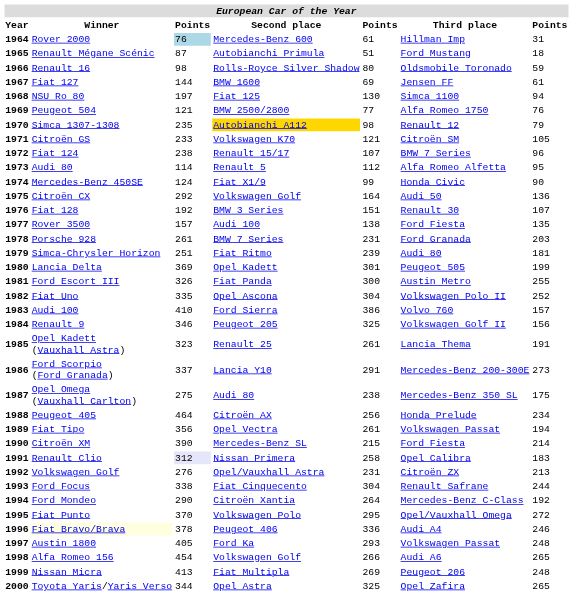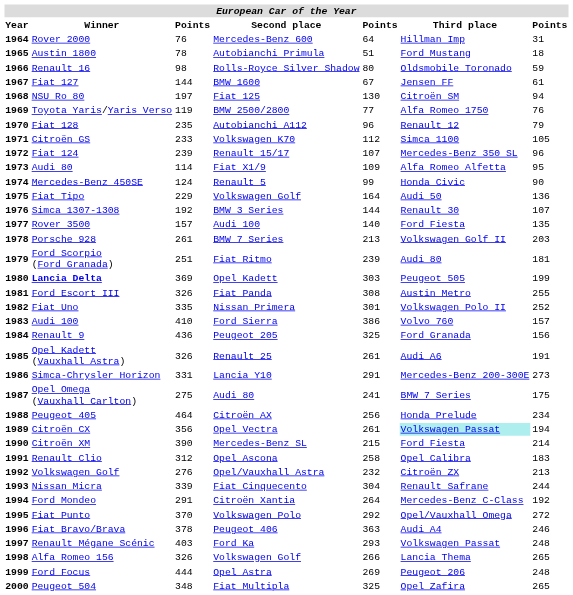1964 | column 3: lightblue background -> no background
1964 | column 5: 61 -> 64
1965 | Winner: Renault Mégane Scénic -> Austin 1800
1965 | column 3: 87 -> 78
1967 | column 5: 69 -> 67
1968 | Third place: Simca 1100 -> Citroën SM
1969 | Winner: Peugeot 504 -> Toyota Yaris/Yaris Verso
1969 | column 3: 121 -> 119
1970 | Winner: Simca 1307-1308 -> Fiat 128
1970 | Second place: gold background -> no background
1970 | column 5: 98 -> 96
1971 | column 5: 121 -> 112
1971 | Third place: Citroën SM -> Simca 1100
1972 | column 3: 238 -> 239
1972 | Third place: BMW 7 Series -> Mercedes-Benz 350 SL
1973 | Second place: Renault 5 -> Fiat X1/9
1973 | column 5: 112 -> 109
1974 | Second place: Fiat X1/9 -> Renault 5
1975 | Winner: Citroën CX -> Fiat Tipo
1975 | column 3: 292 -> 229
1976 | Winner: Fiat 128 -> Simca 1307-1308
1976 | column 5: 151 -> 144
1977 | column 5: 138 -> 140
1978 | column 5: 231 -> 213
1978 | Third place: Ford Granada -> Volkswagen Golf II
1979 | Winner: Simca-Chrysler Horizon -> Ford Scorpio (Ford Granada)
1980 | Winner: normal -> bold
1980 | column 5: 301 -> 303
1981 | column 5: 300 -> 308
1982 | Second place: Opel Ascona -> Nissan Primera
1982 | column 5: 304 -> 301
1984 | column 3: 346 -> 436
1984 | Third place: Volkswagen Golf II -> Ford Granada
1985 | column 3: 323 -> 326
1985 | Third place: Lancia Thema -> Audi A6
1986 | Winner: Ford Scorpio (Ford Granada) -> Simca-Chrysler Horizon
1986 | column 3: 337 -> 331
1987 | column 5: 238 -> 241
1987 | Third place: Mercedes-Benz 350 SL -> BMW 7 Series
1989 | Winner: Fiat Tipo -> Citroën CX
1989 | Third place: no background -> paleturquoise background
1991 | column 3: lavender background -> no background
1991 | Second place: Nissan Primera -> Opel Ascona
1992 | column 5: 231 -> 232
1993 | Winner: Ford Focus -> Nissan Micra
1993 | column 3: 338 -> 339
1994 | column 3: 290 -> 291
1995 | column 5: 295 -> 292
1996 | Winner: lightyellow background -> no background
1996 | column 5: 336 -> 363
1997 | Winner: Austin 1800 -> Renault Mégane Scénic
1997 | column 3: 405 -> 403
1998 | column 3: 454 -> 326
1998 | Third place: Audi A6 -> Lancia Thema
1999 | Winner: Nissan Micra -> Ford Focus
1999 | column 3: 413 -> 444
1999 | Second place: Fiat Multipla -> Opel Astra
2000 | Winner: Toyota Yaris/Yaris Verso -> Peugeot 504
2000 | column 3: 344 -> 348
2000 | Second place: Opel Astra -> Fiat Multipla
